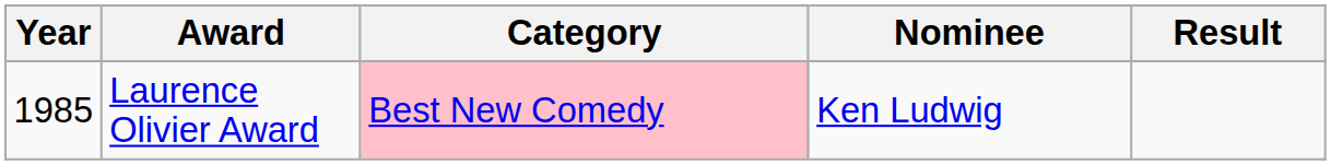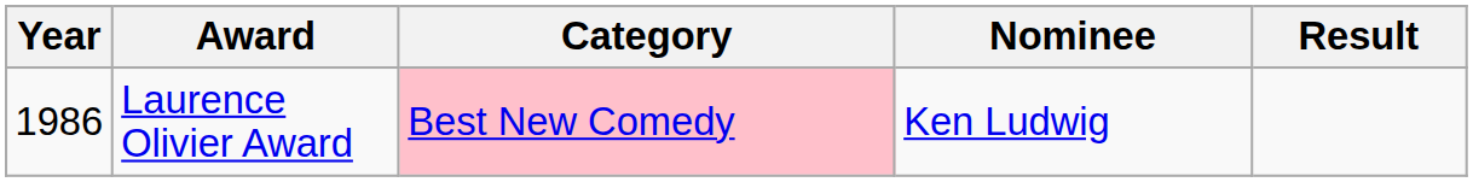Laurence Olivier Award | Year: 1985 -> 1986
